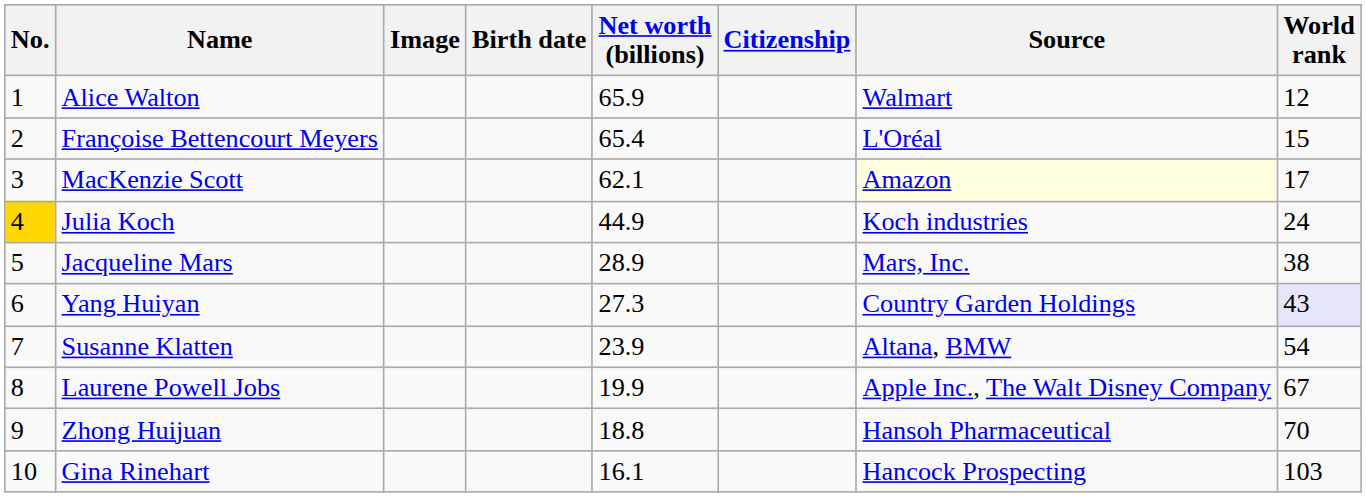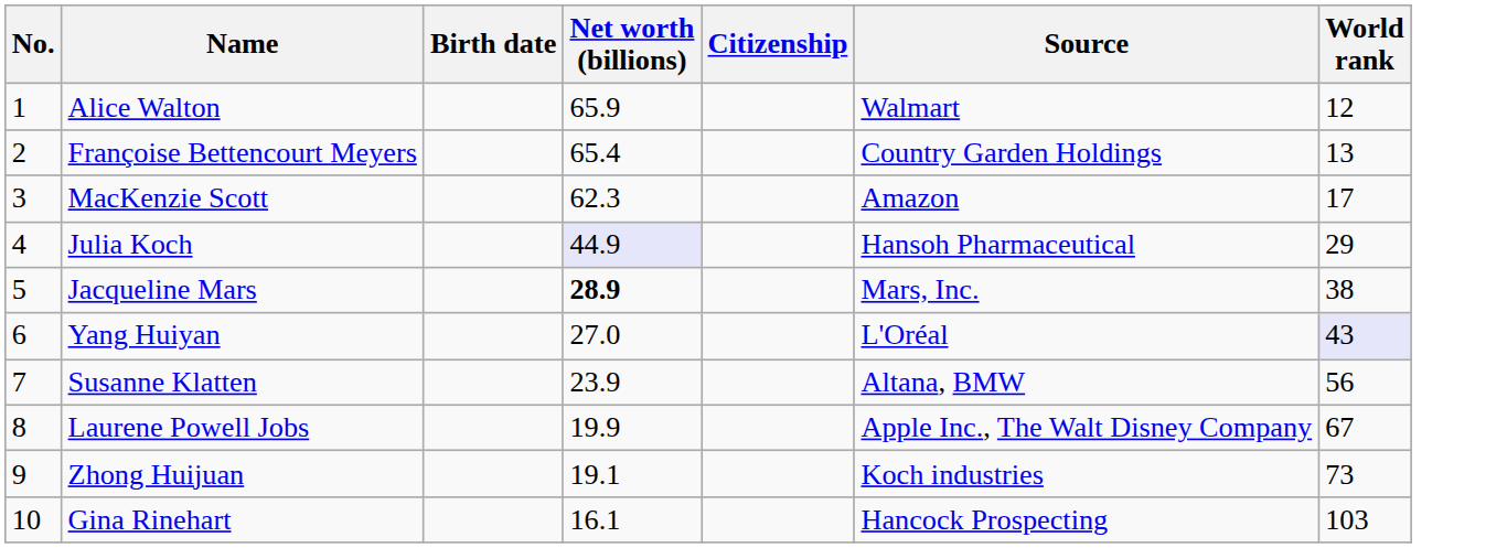- column: Image
Françoise Bettencourt Meyers | Source: L'Oréal -> Country Garden Holdings
Françoise Bettencourt Meyers | World rank: 15 -> 13
MacKenzie Scott | Net worth (billions): 62.1 -> 62.3
MacKenzie Scott | Source: lightyellow background -> no background
Julia Koch | No.: gold background -> no background
Julia Koch | Net worth (billions): no background -> lavender background
Julia Koch | Source: Koch industries -> Hansoh Pharmaceutical
Julia Koch | World rank: 24 -> 29
Jacqueline Mars | Net worth (billions): normal -> bold
Yang Huiyan | Net worth (billions): 27.3 -> 27.0
Yang Huiyan | Source: Country Garden Holdings -> L'Oréal
Susanne Klatten | World rank: 54 -> 56
Zhong Huijuan | Net worth (billions): 18.8 -> 19.1
Zhong Huijuan | Source: Hansoh Pharmaceutical -> Koch industries
Zhong Huijuan | World rank: 70 -> 73
